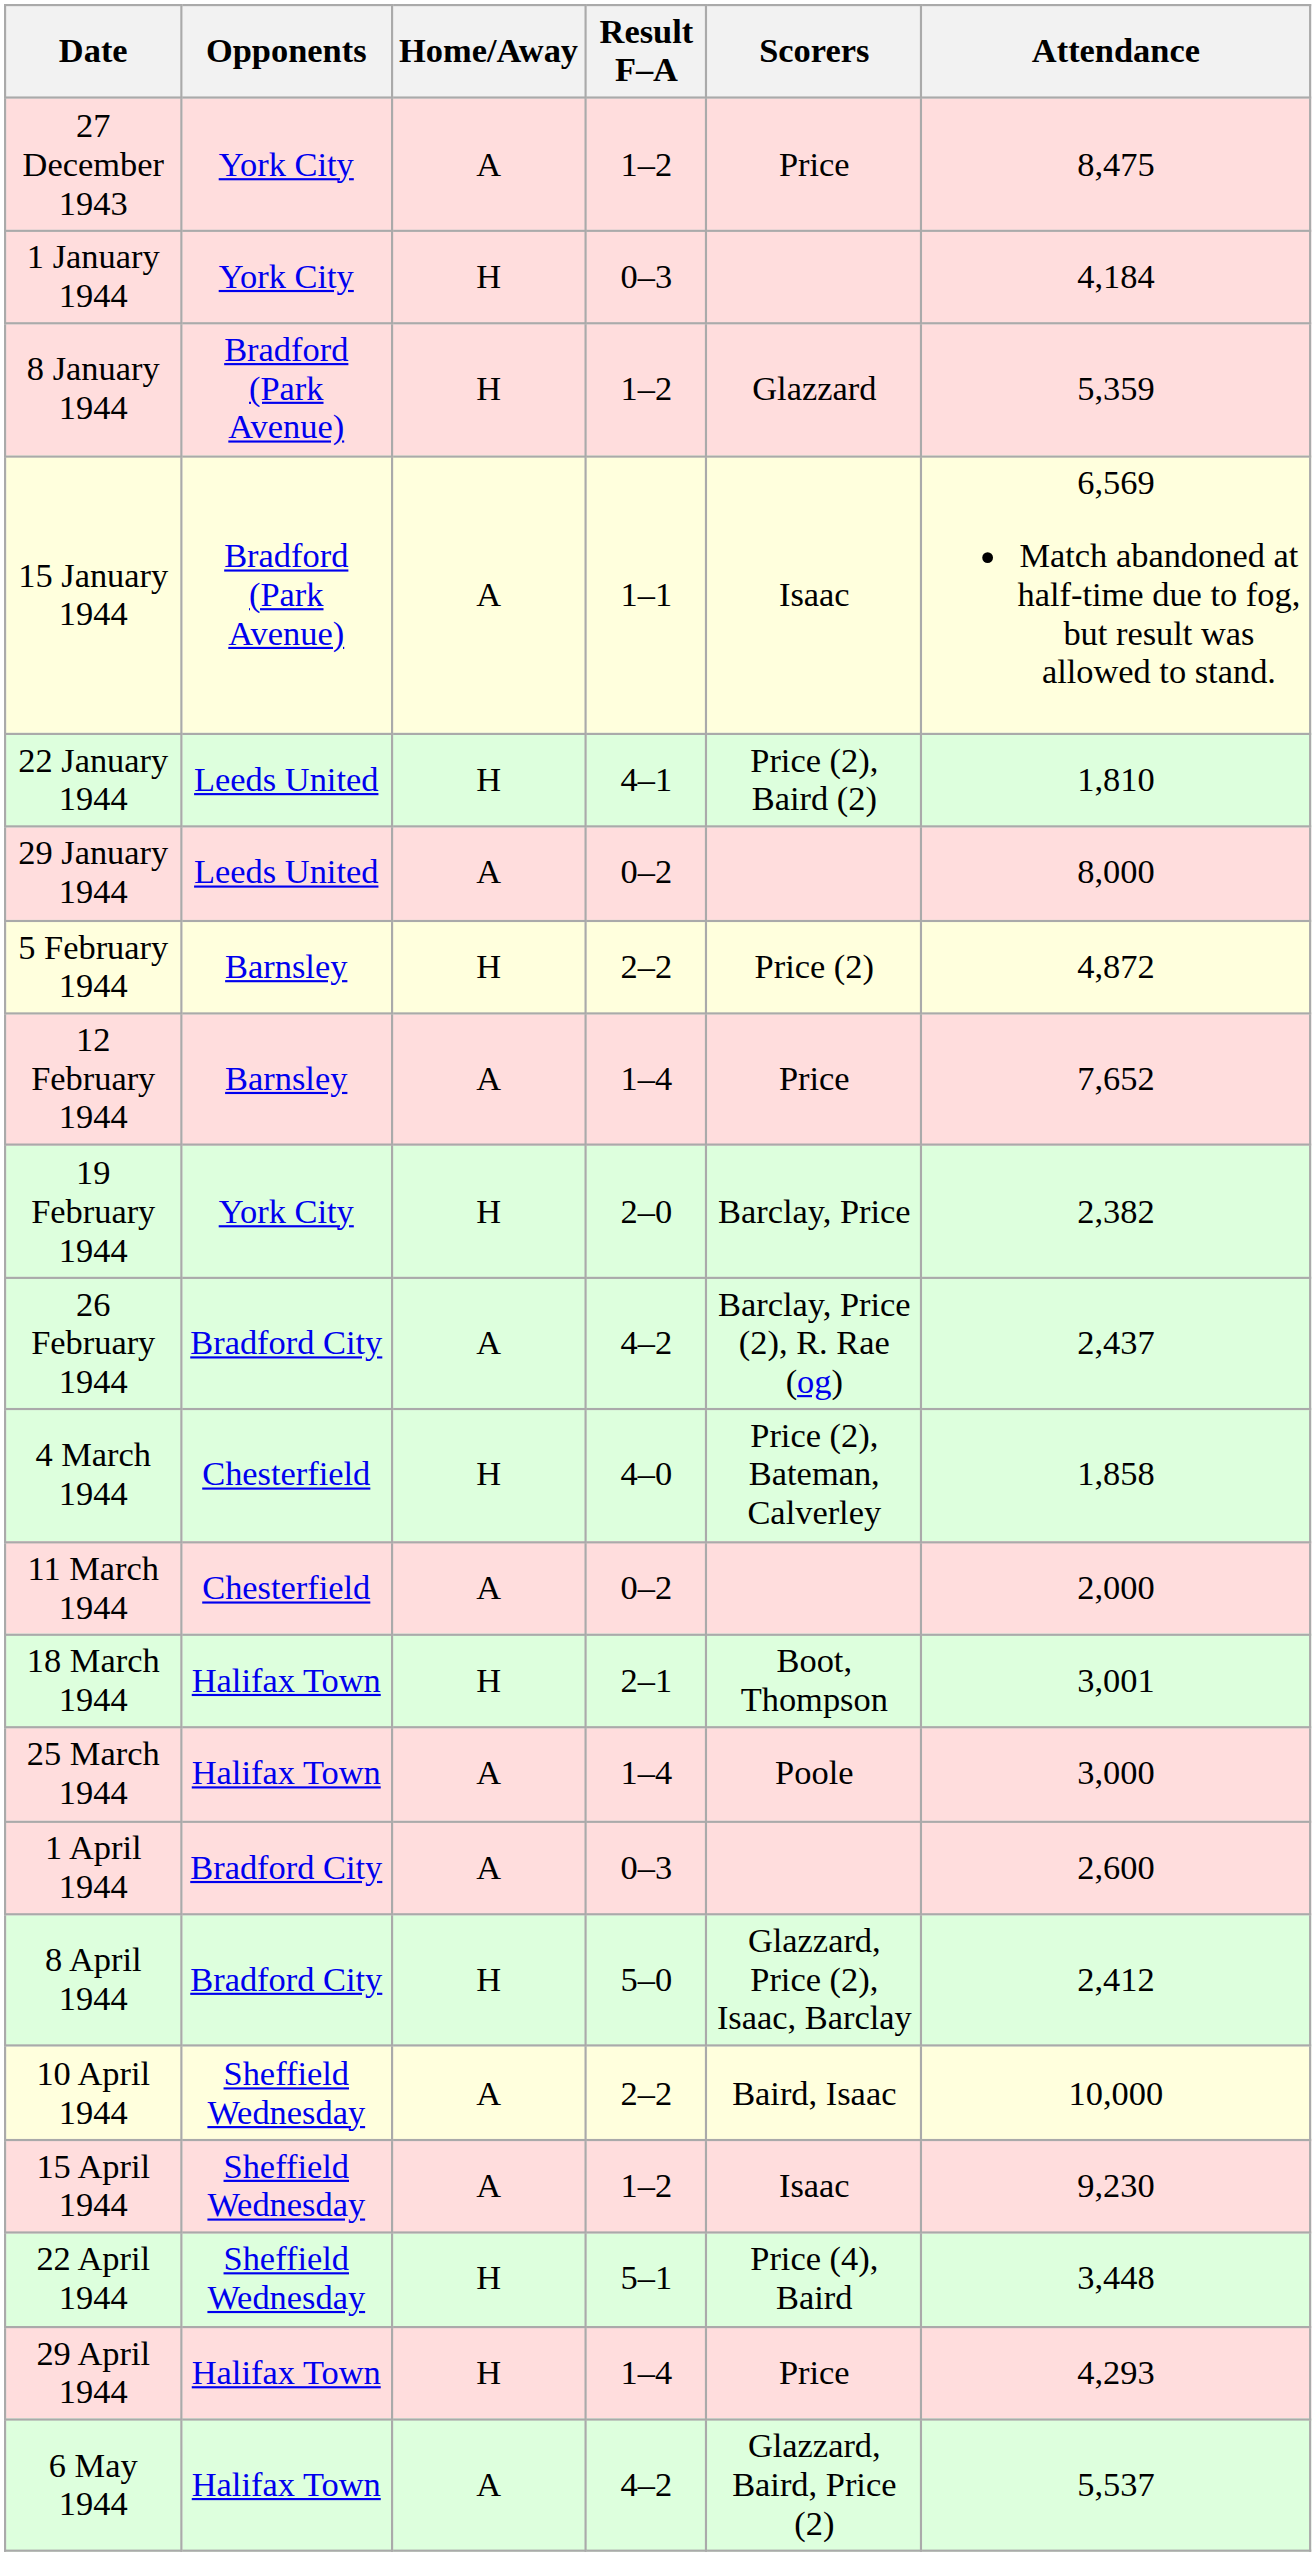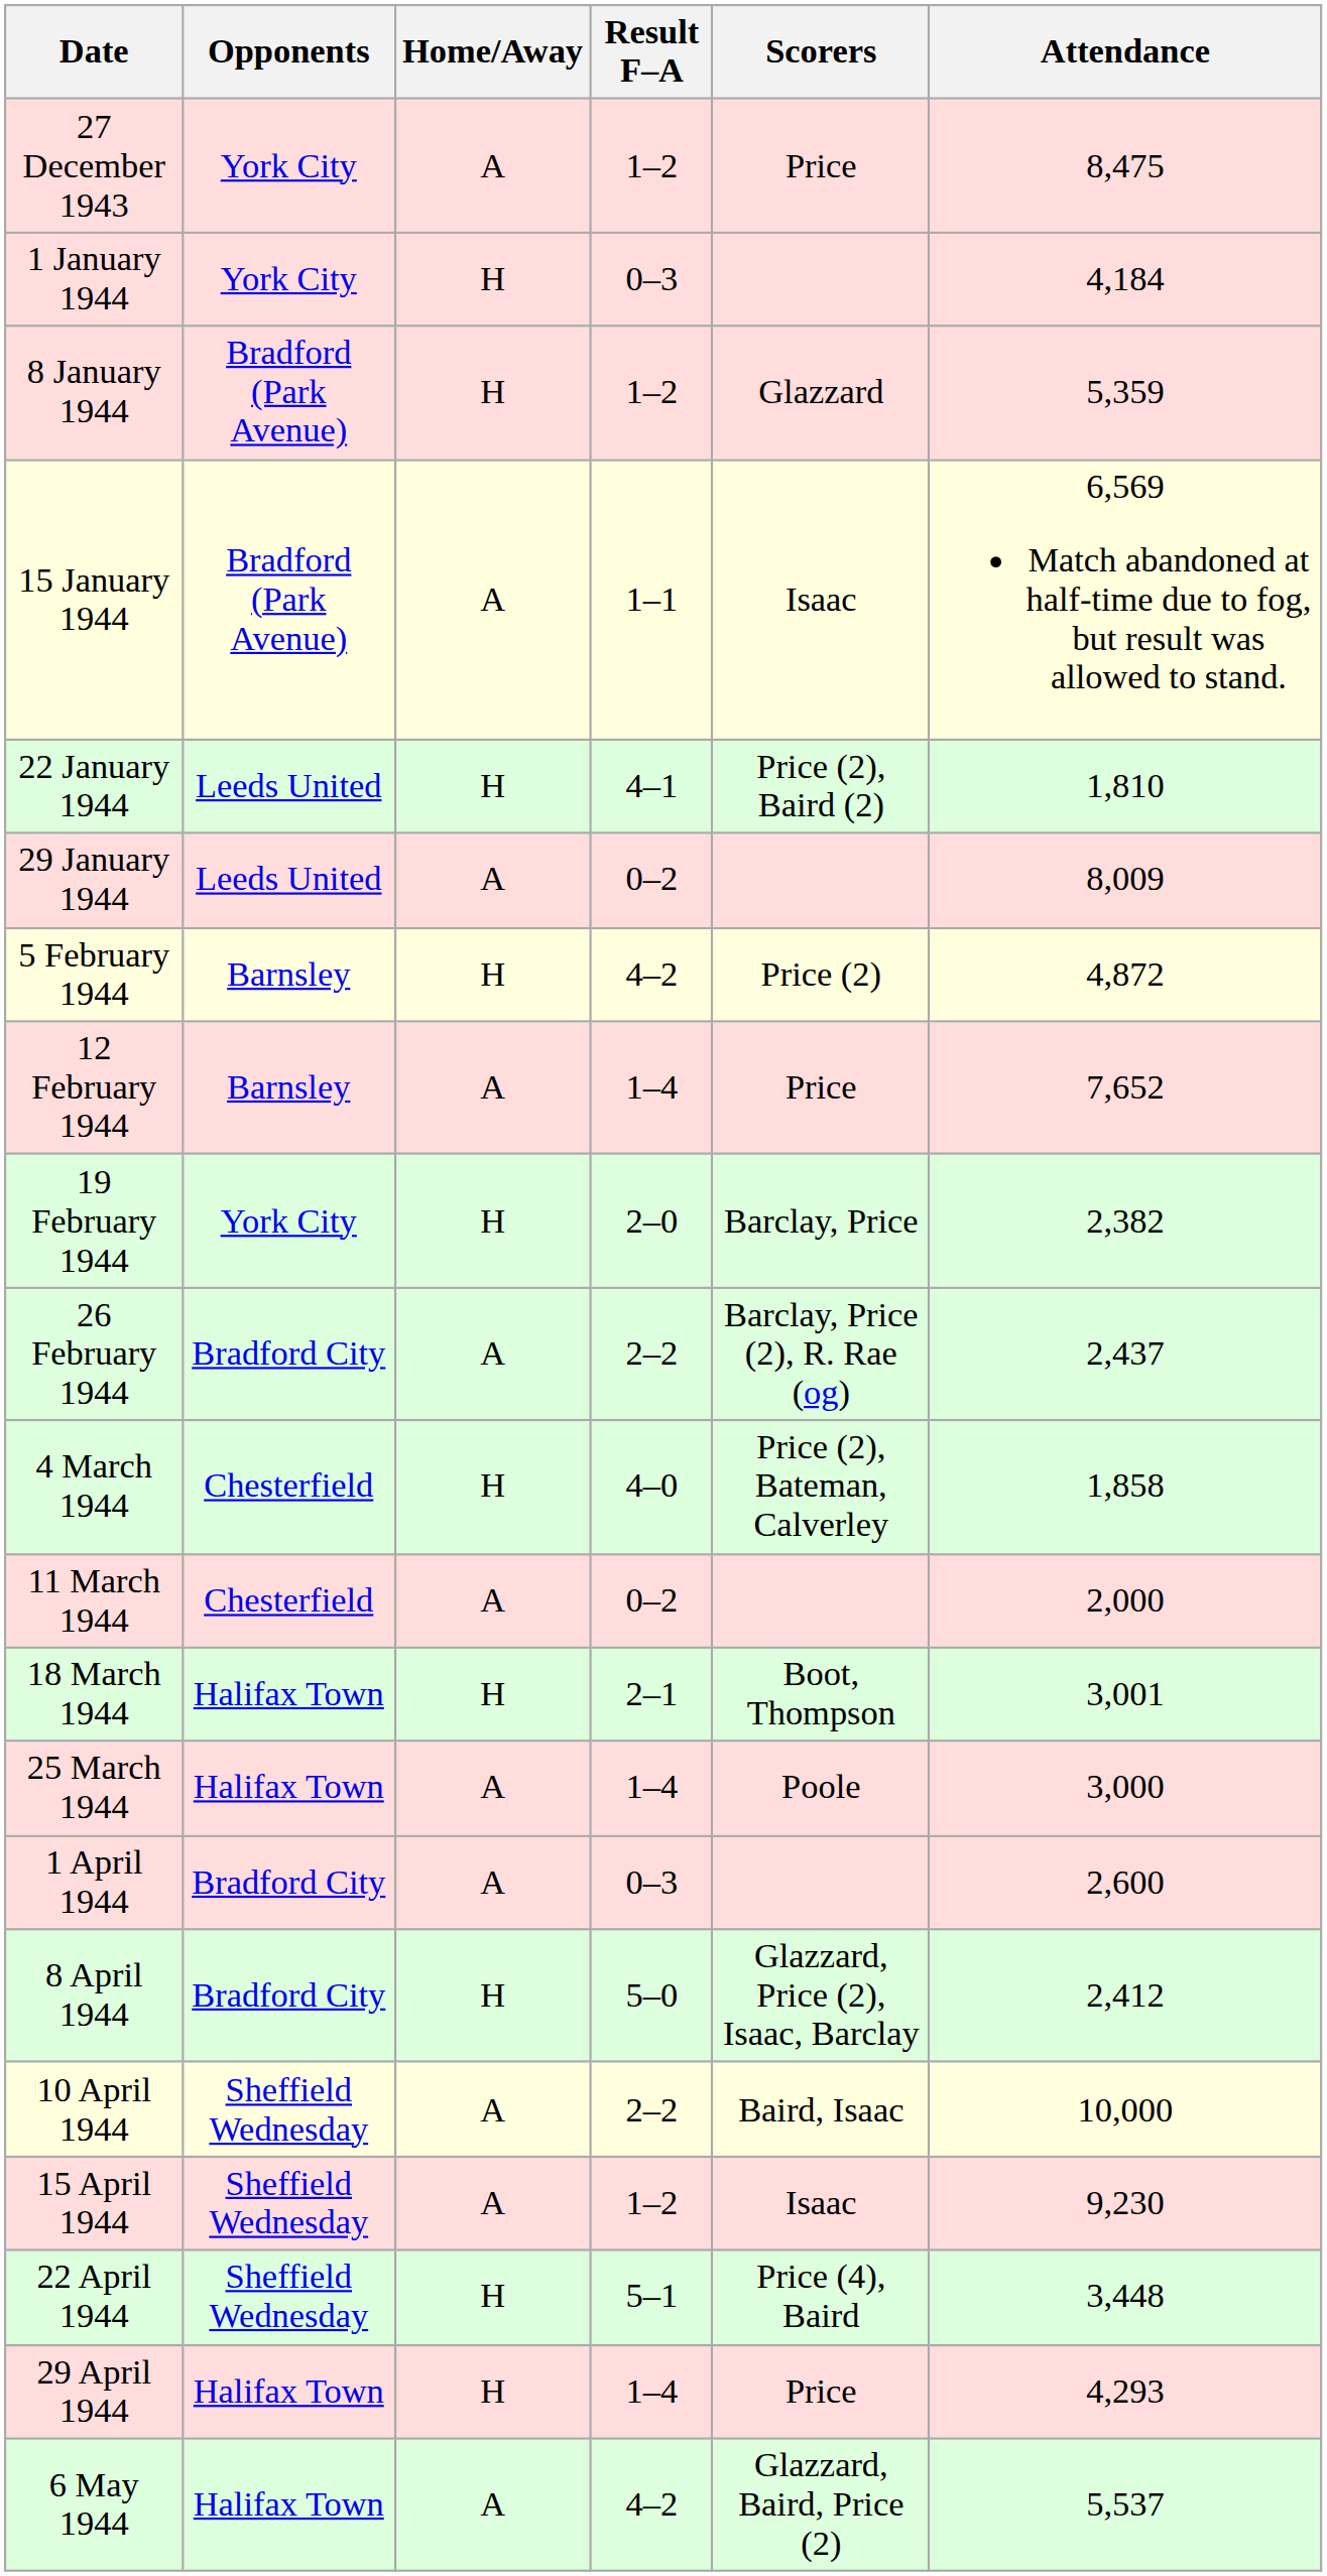29 January 1944 | Attendance: 8,000 -> 8,009
5 February 1944 | Result F–A: 2–2 -> 4–2
26 February 1944 | Result F–A: 4–2 -> 2–2
